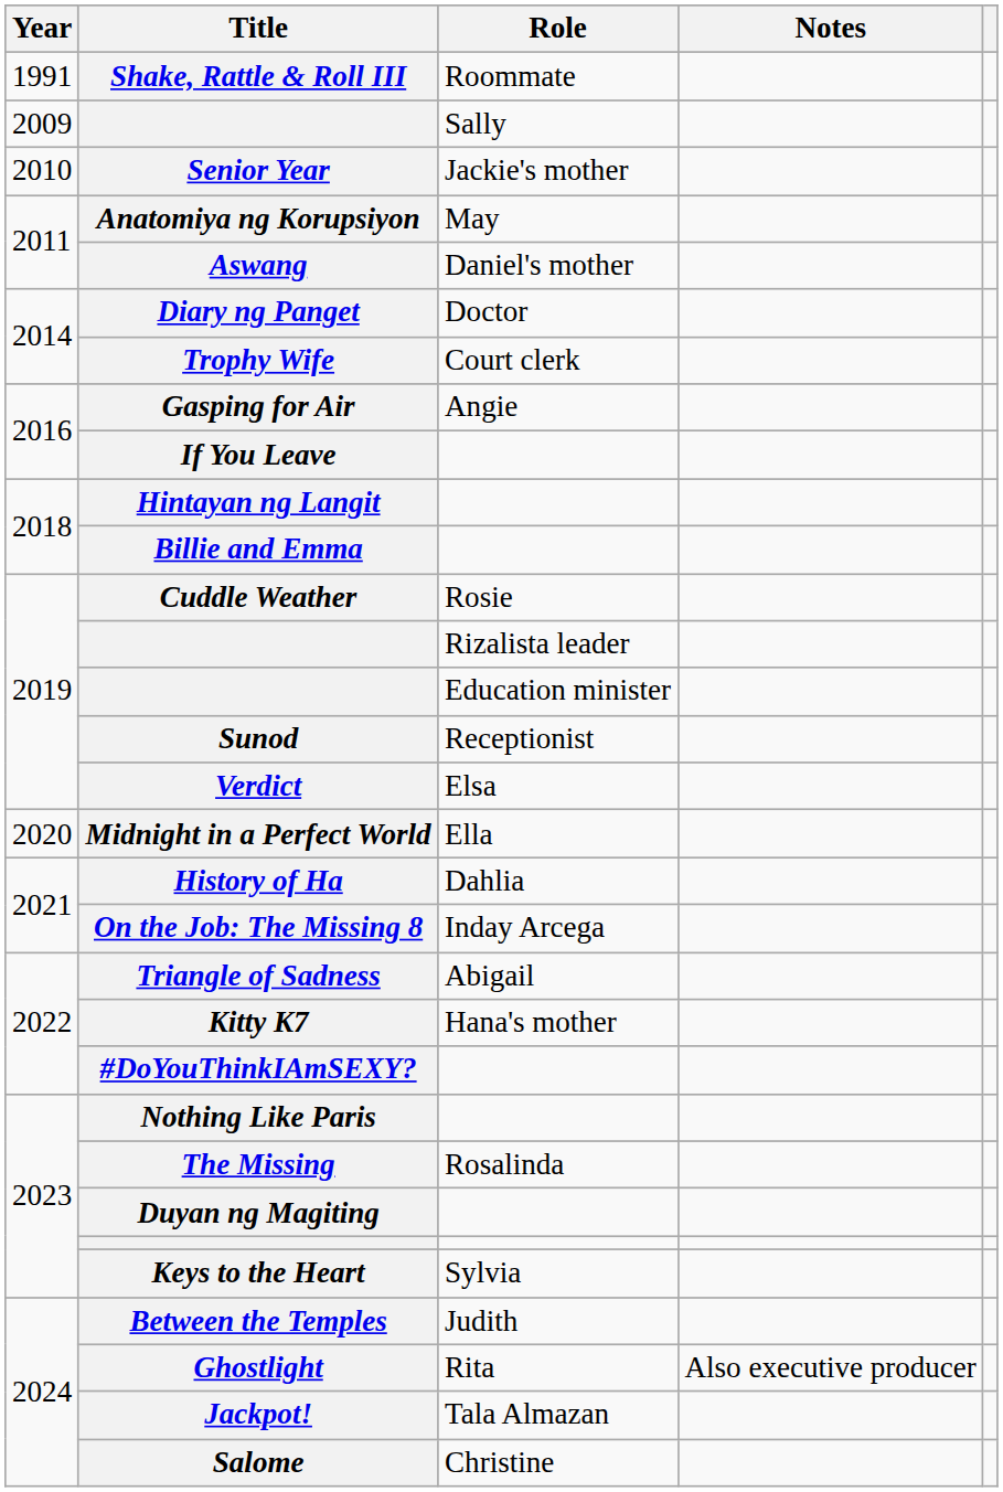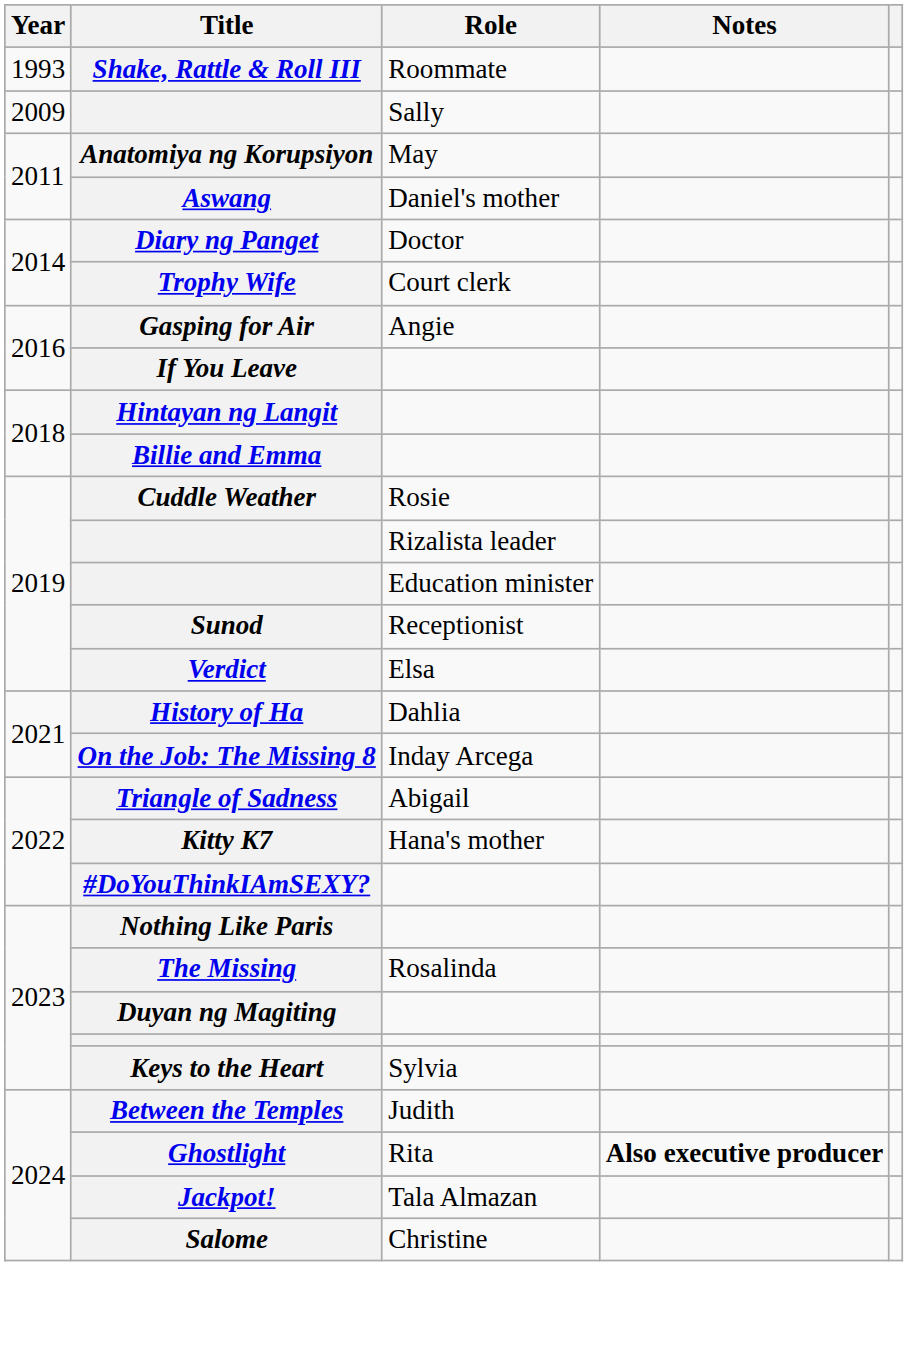Shake, Rattle & Roll III | Year: 1991 -> 1993
- row: 2010 | Senior Year | Jackie's mother
- row: 2020 | Midnight in a Perfect World | Ella
Ghostlight | Notes: normal -> bold
